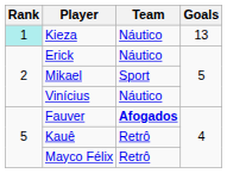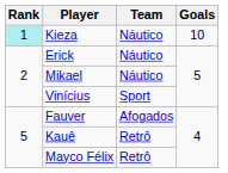Kieza | Goals: 13 -> 10
Mikael | Team: Sport -> Náutico
Vinícius | Team: Náutico -> Sport
Fauver | Team: bold -> normal
